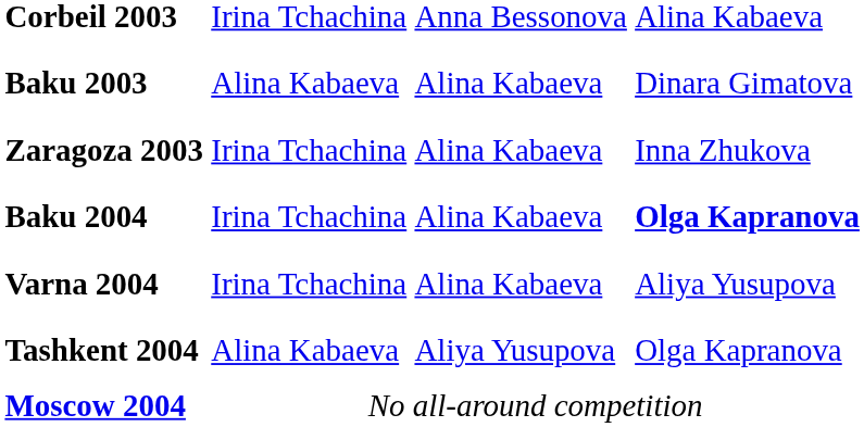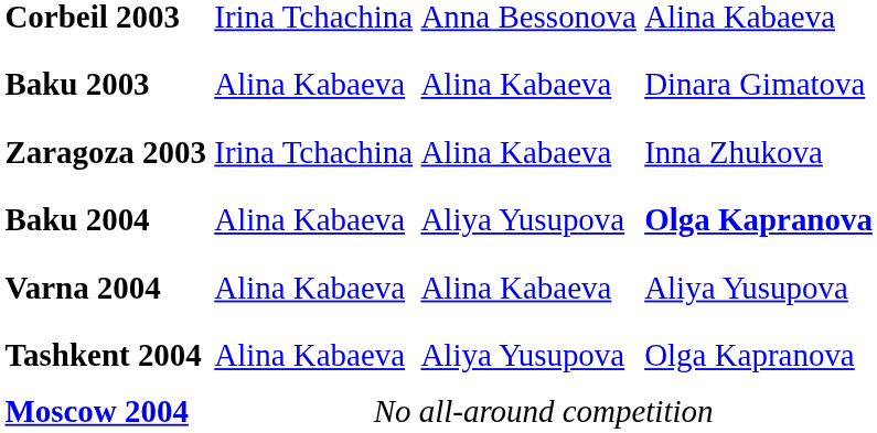Baku 2004 | column 2: Irina Tchachina -> Alina Kabaeva
Baku 2004 | column 3: Alina Kabaeva -> Aliya Yusupova
Varna 2004 | column 2: Irina Tchachina -> Alina Kabaeva
